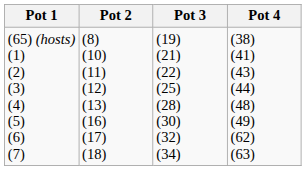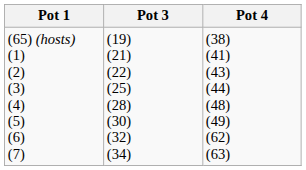- column: Pot 2 | (8) (10) (11) (12) (13) (16) (17) (18)
